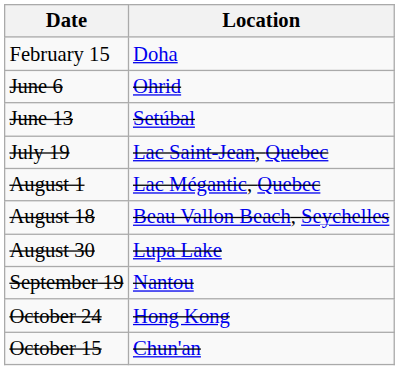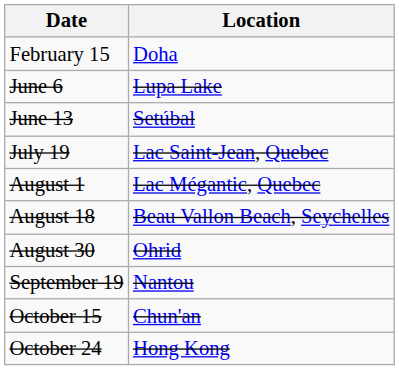June 6 | Location: Ohrid -> Lupa Lake
August 30 | Location: Lupa Lake -> Ohrid
rows swapped: October 15 <-> October 24
